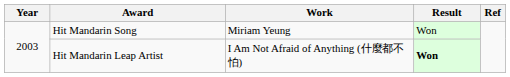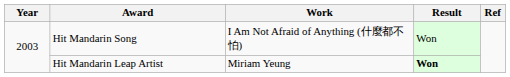Hit Mandarin Song | Work: Miriam Yeung -> I Am Not Afraid of Anything (什麼都不怕)
Hit Mandarin Leap Artist | Work: I Am Not Afraid of Anything (什麼都不怕) -> Miriam Yeung
